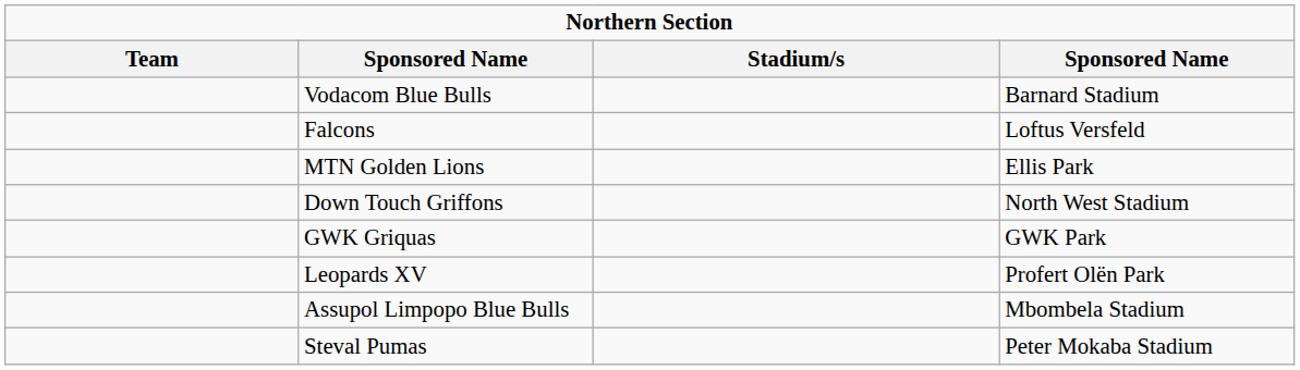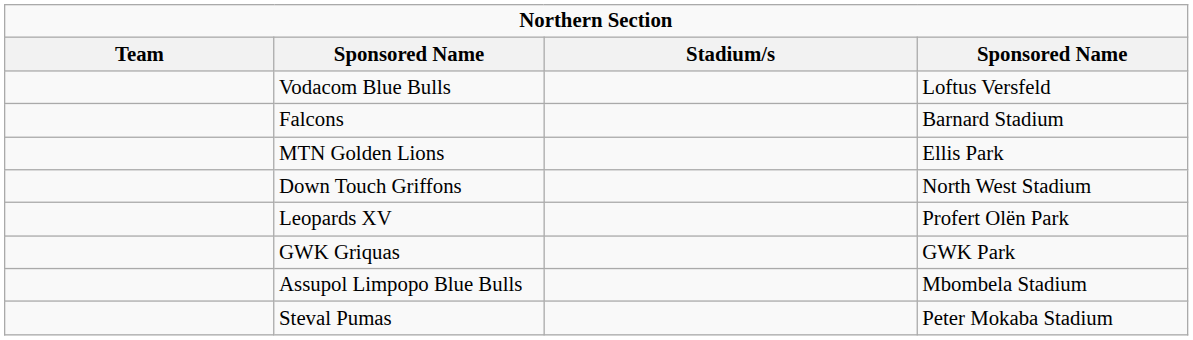Vodacom Blue Bulls | column 4: Barnard Stadium -> Loftus Versfeld
Falcons | column 4: Loftus Versfeld -> Barnard Stadium
rows swapped: GWK Griquas <-> Leopards XV
